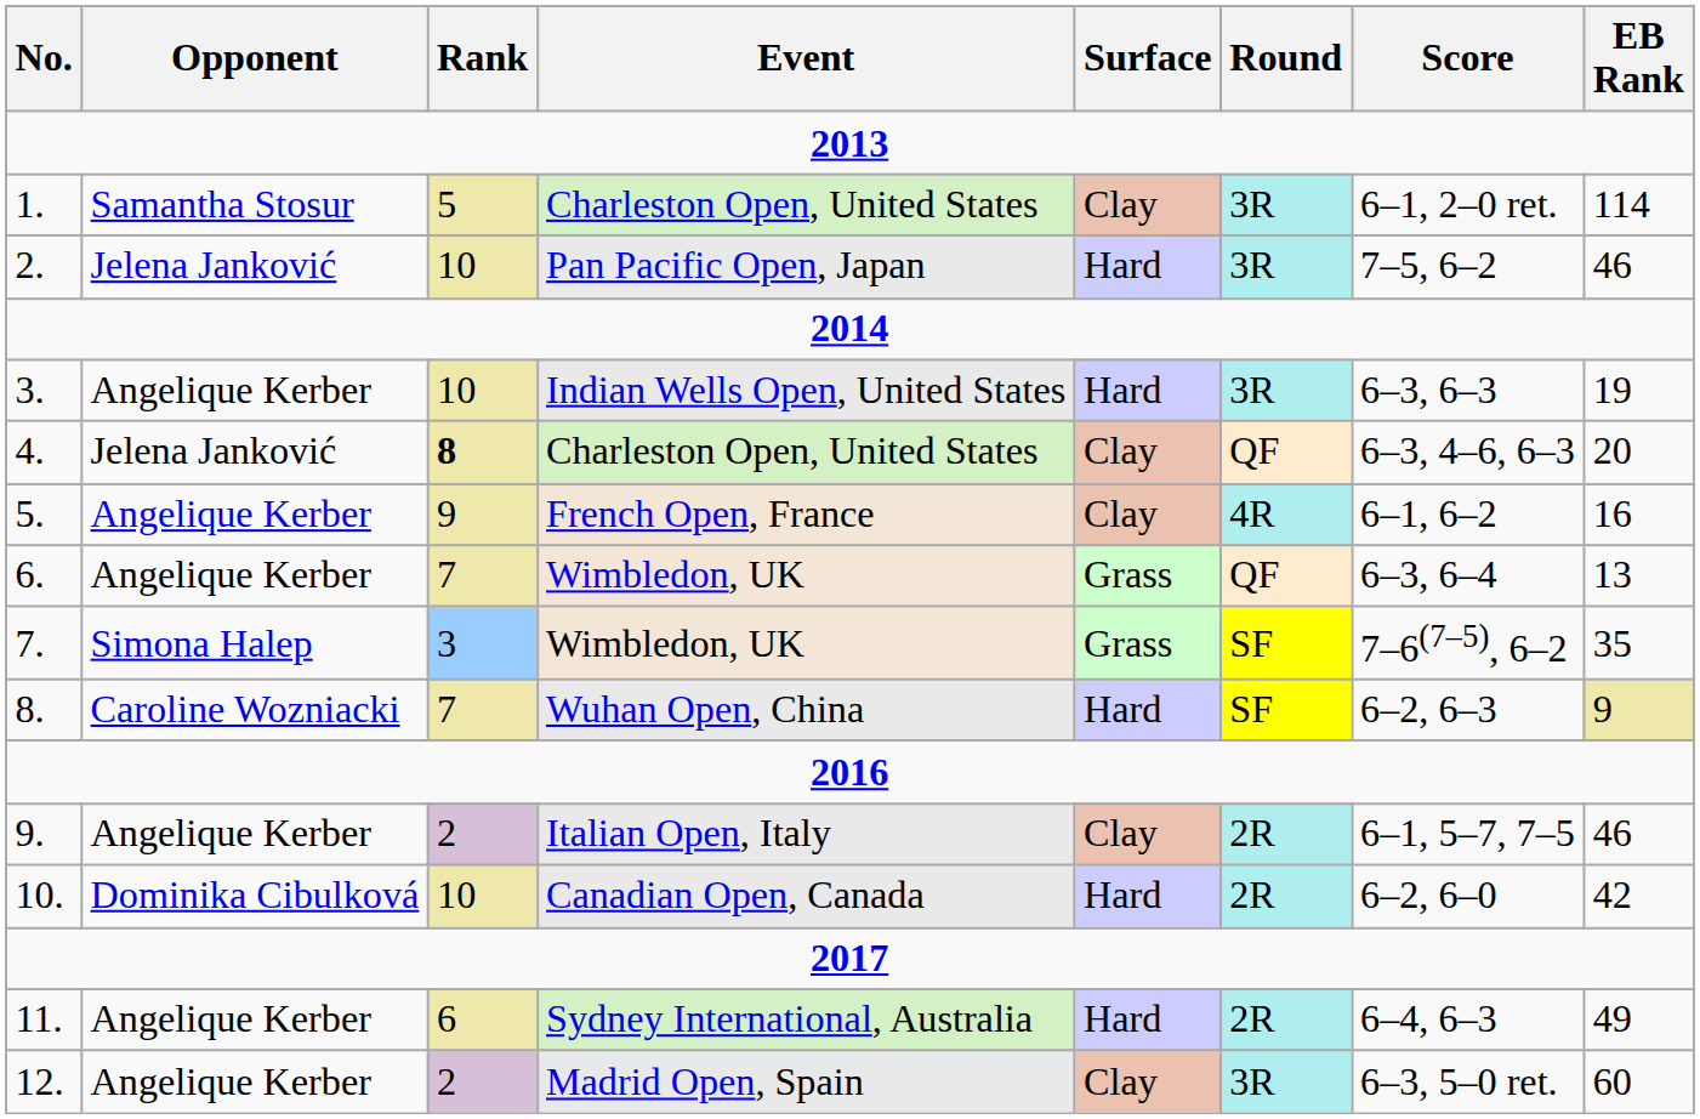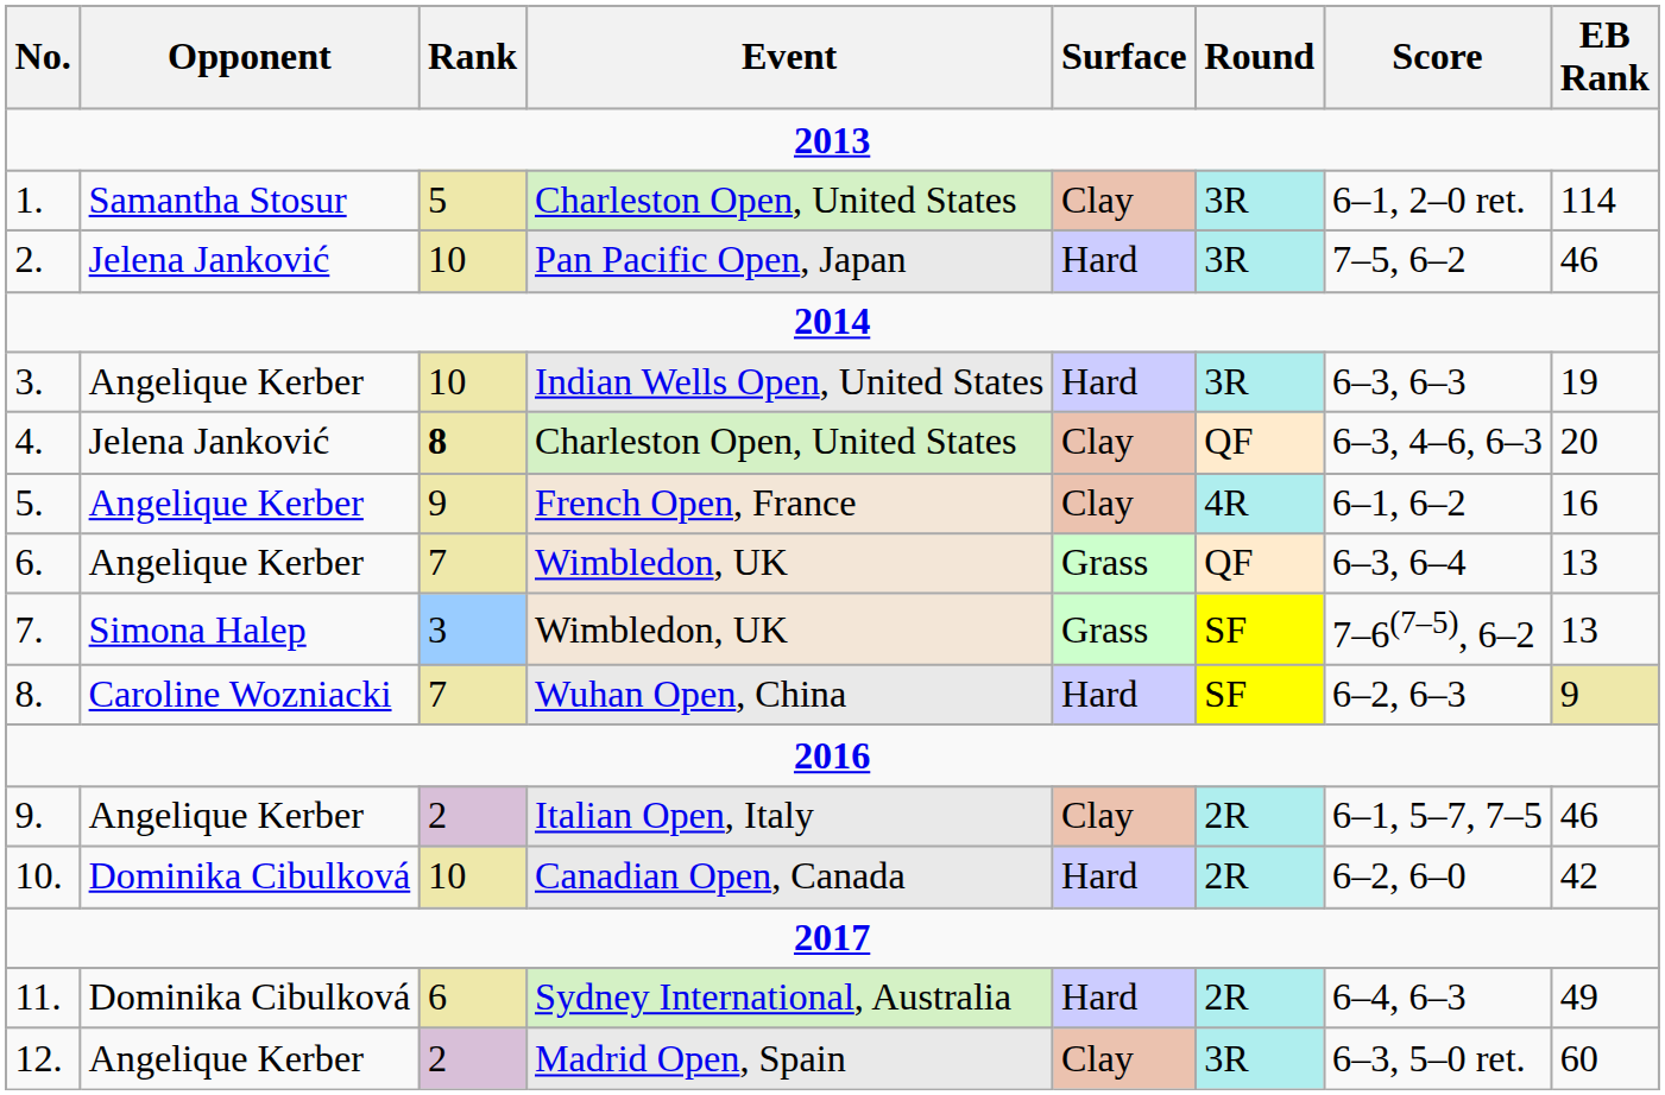7. | EB Rank: 35 -> 13
11. | Opponent: Angelique Kerber -> Dominika Cibulková
